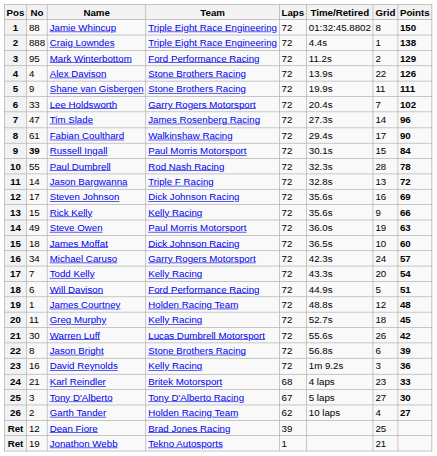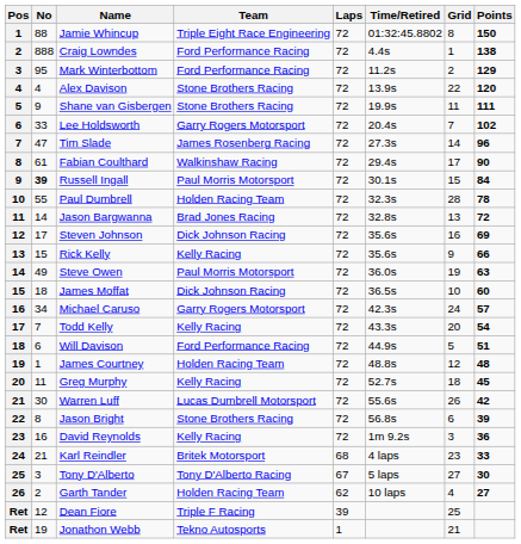Craig Lowndes | Team: Triple Eight Race Engineering -> Ford Performance Racing
Alex Davison | Points: 126 -> 120
Paul Dumbrell | Team: Rod Nash Racing -> Holden Racing Team
Jason Bargwanna | Team: Triple F Racing -> Brad Jones Racing
Dean Fiore | Team: Brad Jones Racing -> Triple F Racing
